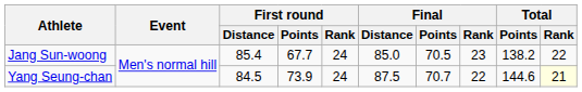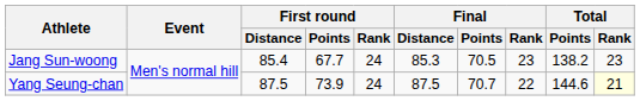Jang Sun-woong | Final / Distance: 85.0 -> 85.3
Jang Sun-woong | Total / Rank: 22 -> 23
Yang Seung-chan | First round / Distance: 84.5 -> 87.5
